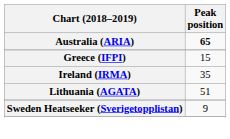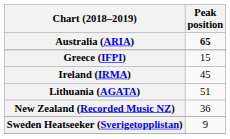Ireland (IRMA) | Peak position: 35 -> 45
+ row: New Zealand (Recorded Music NZ) | 36
